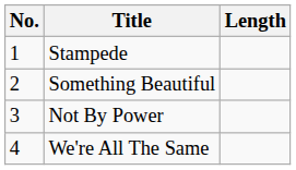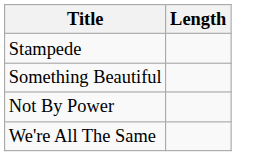- column: No. | 1 | 2 | 3 | 4
